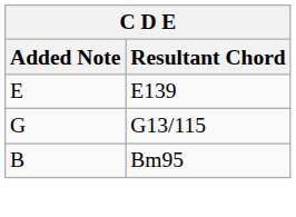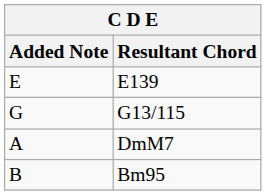+ row: A | DmM7
